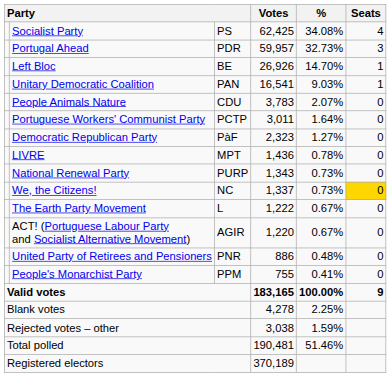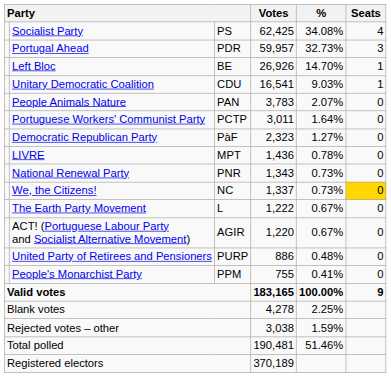Unitary Democratic Coalition | column 3: PAN -> CDU
People Animals Nature | column 3: CDU -> PAN
National Renewal Party | column 3: PURP -> PNR
United Party of Retirees and Pensioners | column 3: PNR -> PURP
